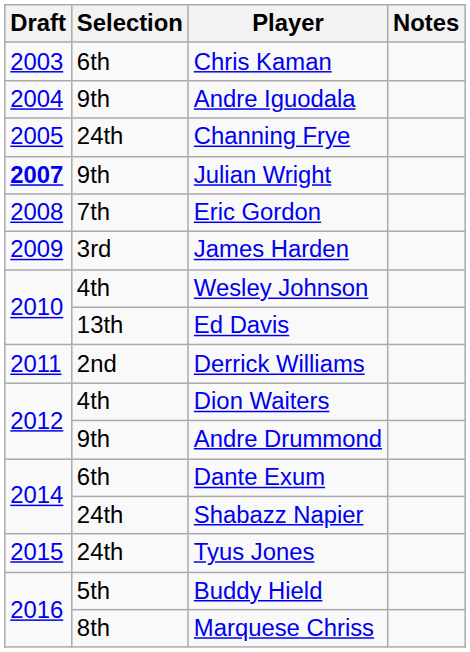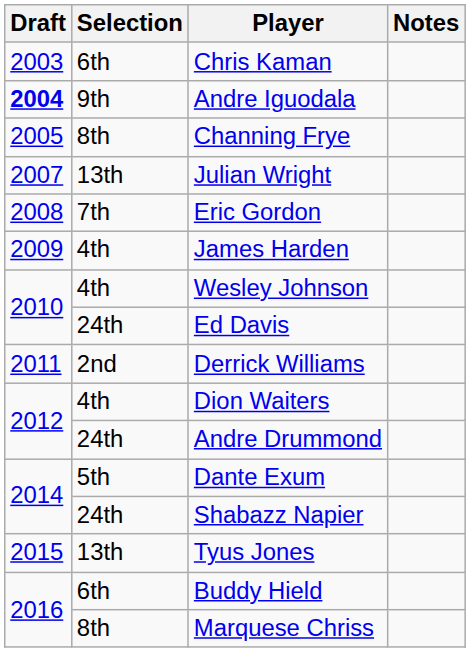Andre Iguodala | Draft: normal -> bold
Channing Frye | Selection: 24th -> 8th
Julian Wright | Draft: bold -> normal
Julian Wright | Selection: 9th -> 13th
James Harden | Selection: 3rd -> 4th
Ed Davis | Selection: 13th -> 24th
Andre Drummond | Selection: 9th -> 24th
Dante Exum | Selection: 6th -> 5th
Tyus Jones | Selection: 24th -> 13th
Buddy Hield | Selection: 5th -> 6th
